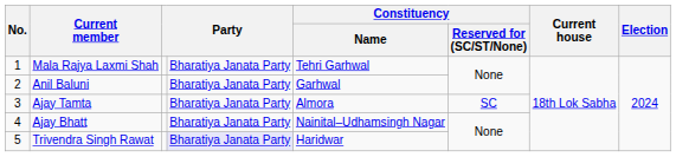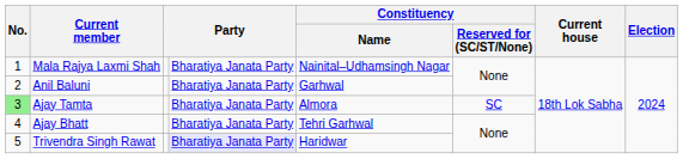Mala Rajya Laxmi Shah | Constituency / Name: Tehri Garhwal -> Nainital–Udhamsingh Nagar
Ajay Tamta | No.: no background -> lightgreen background
Ajay Bhatt | Constituency / Name: Nainital–Udhamsingh Nagar -> Tehri Garhwal
